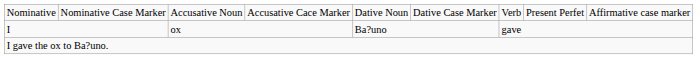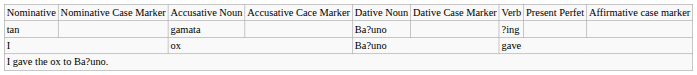+ row: tan | gamata | Ba?uno | ?ing
